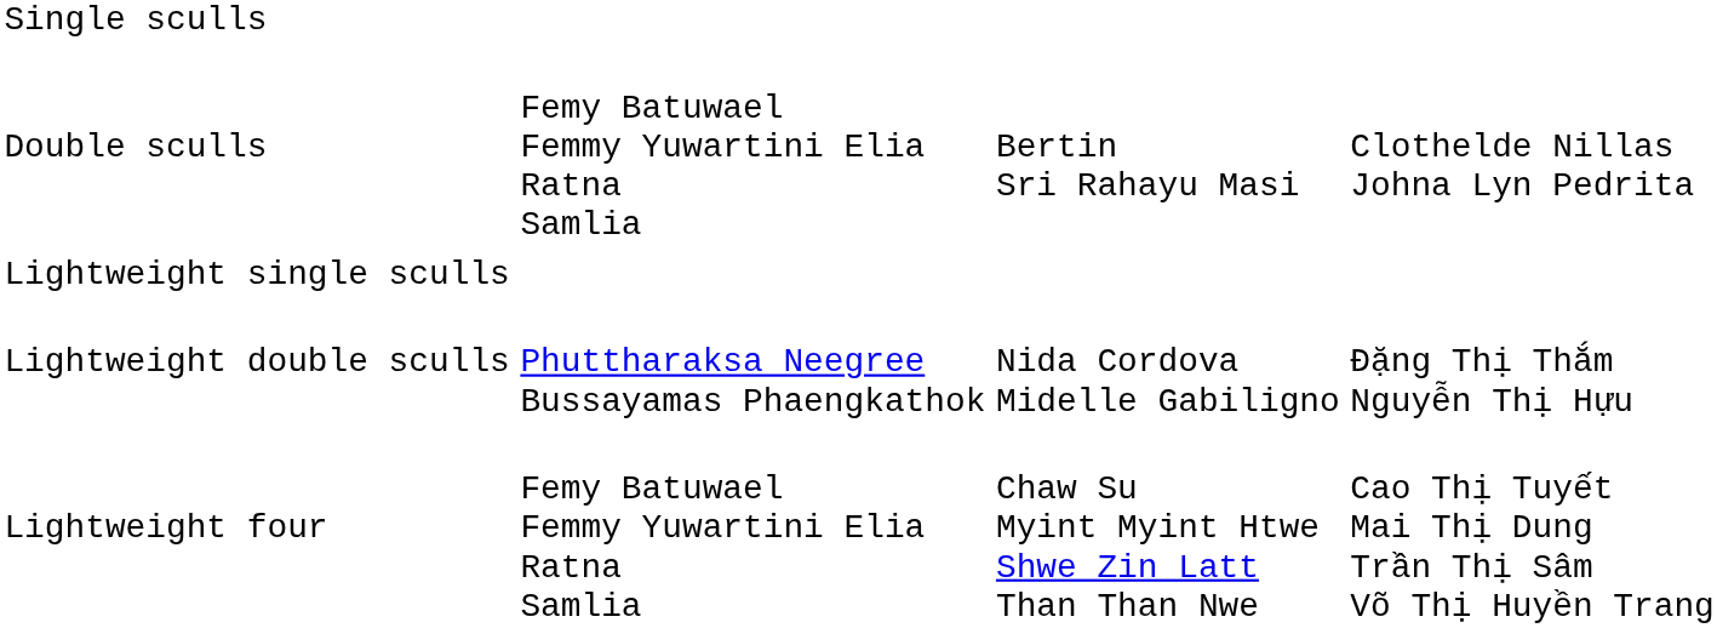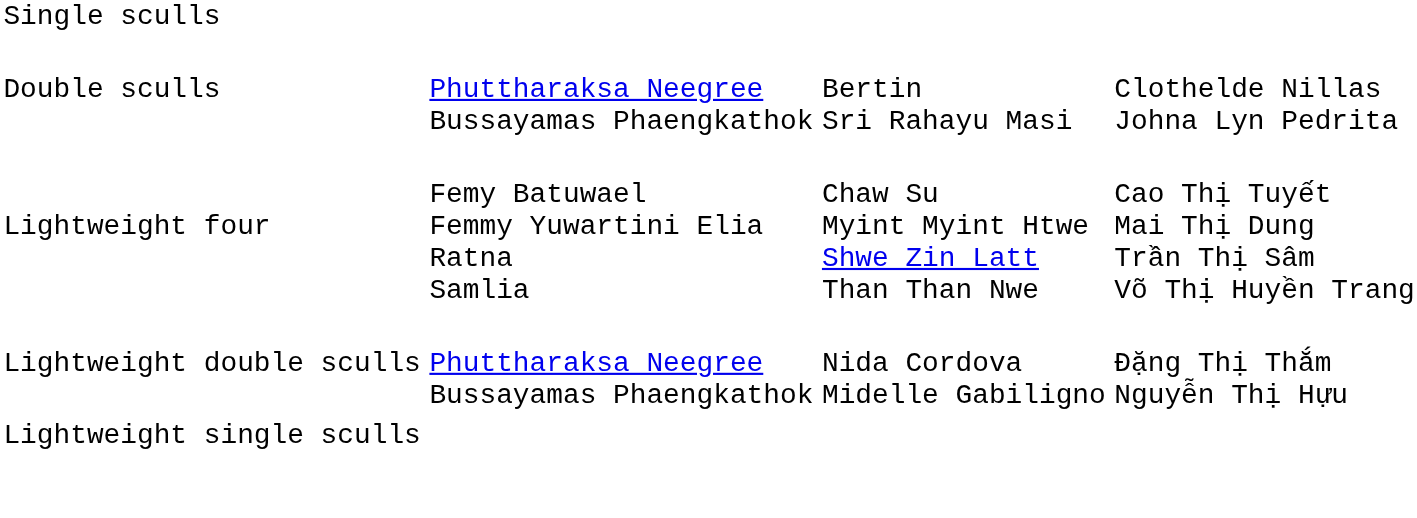Double sculls | column 2: Femy Batuwael Femmy Yuwartini Elia Ratna Samlia -> Phuttharaksa Neegree Bussayamas Phaengkathok
rows swapped: Lightweight single sculls <-> Lightweight four
